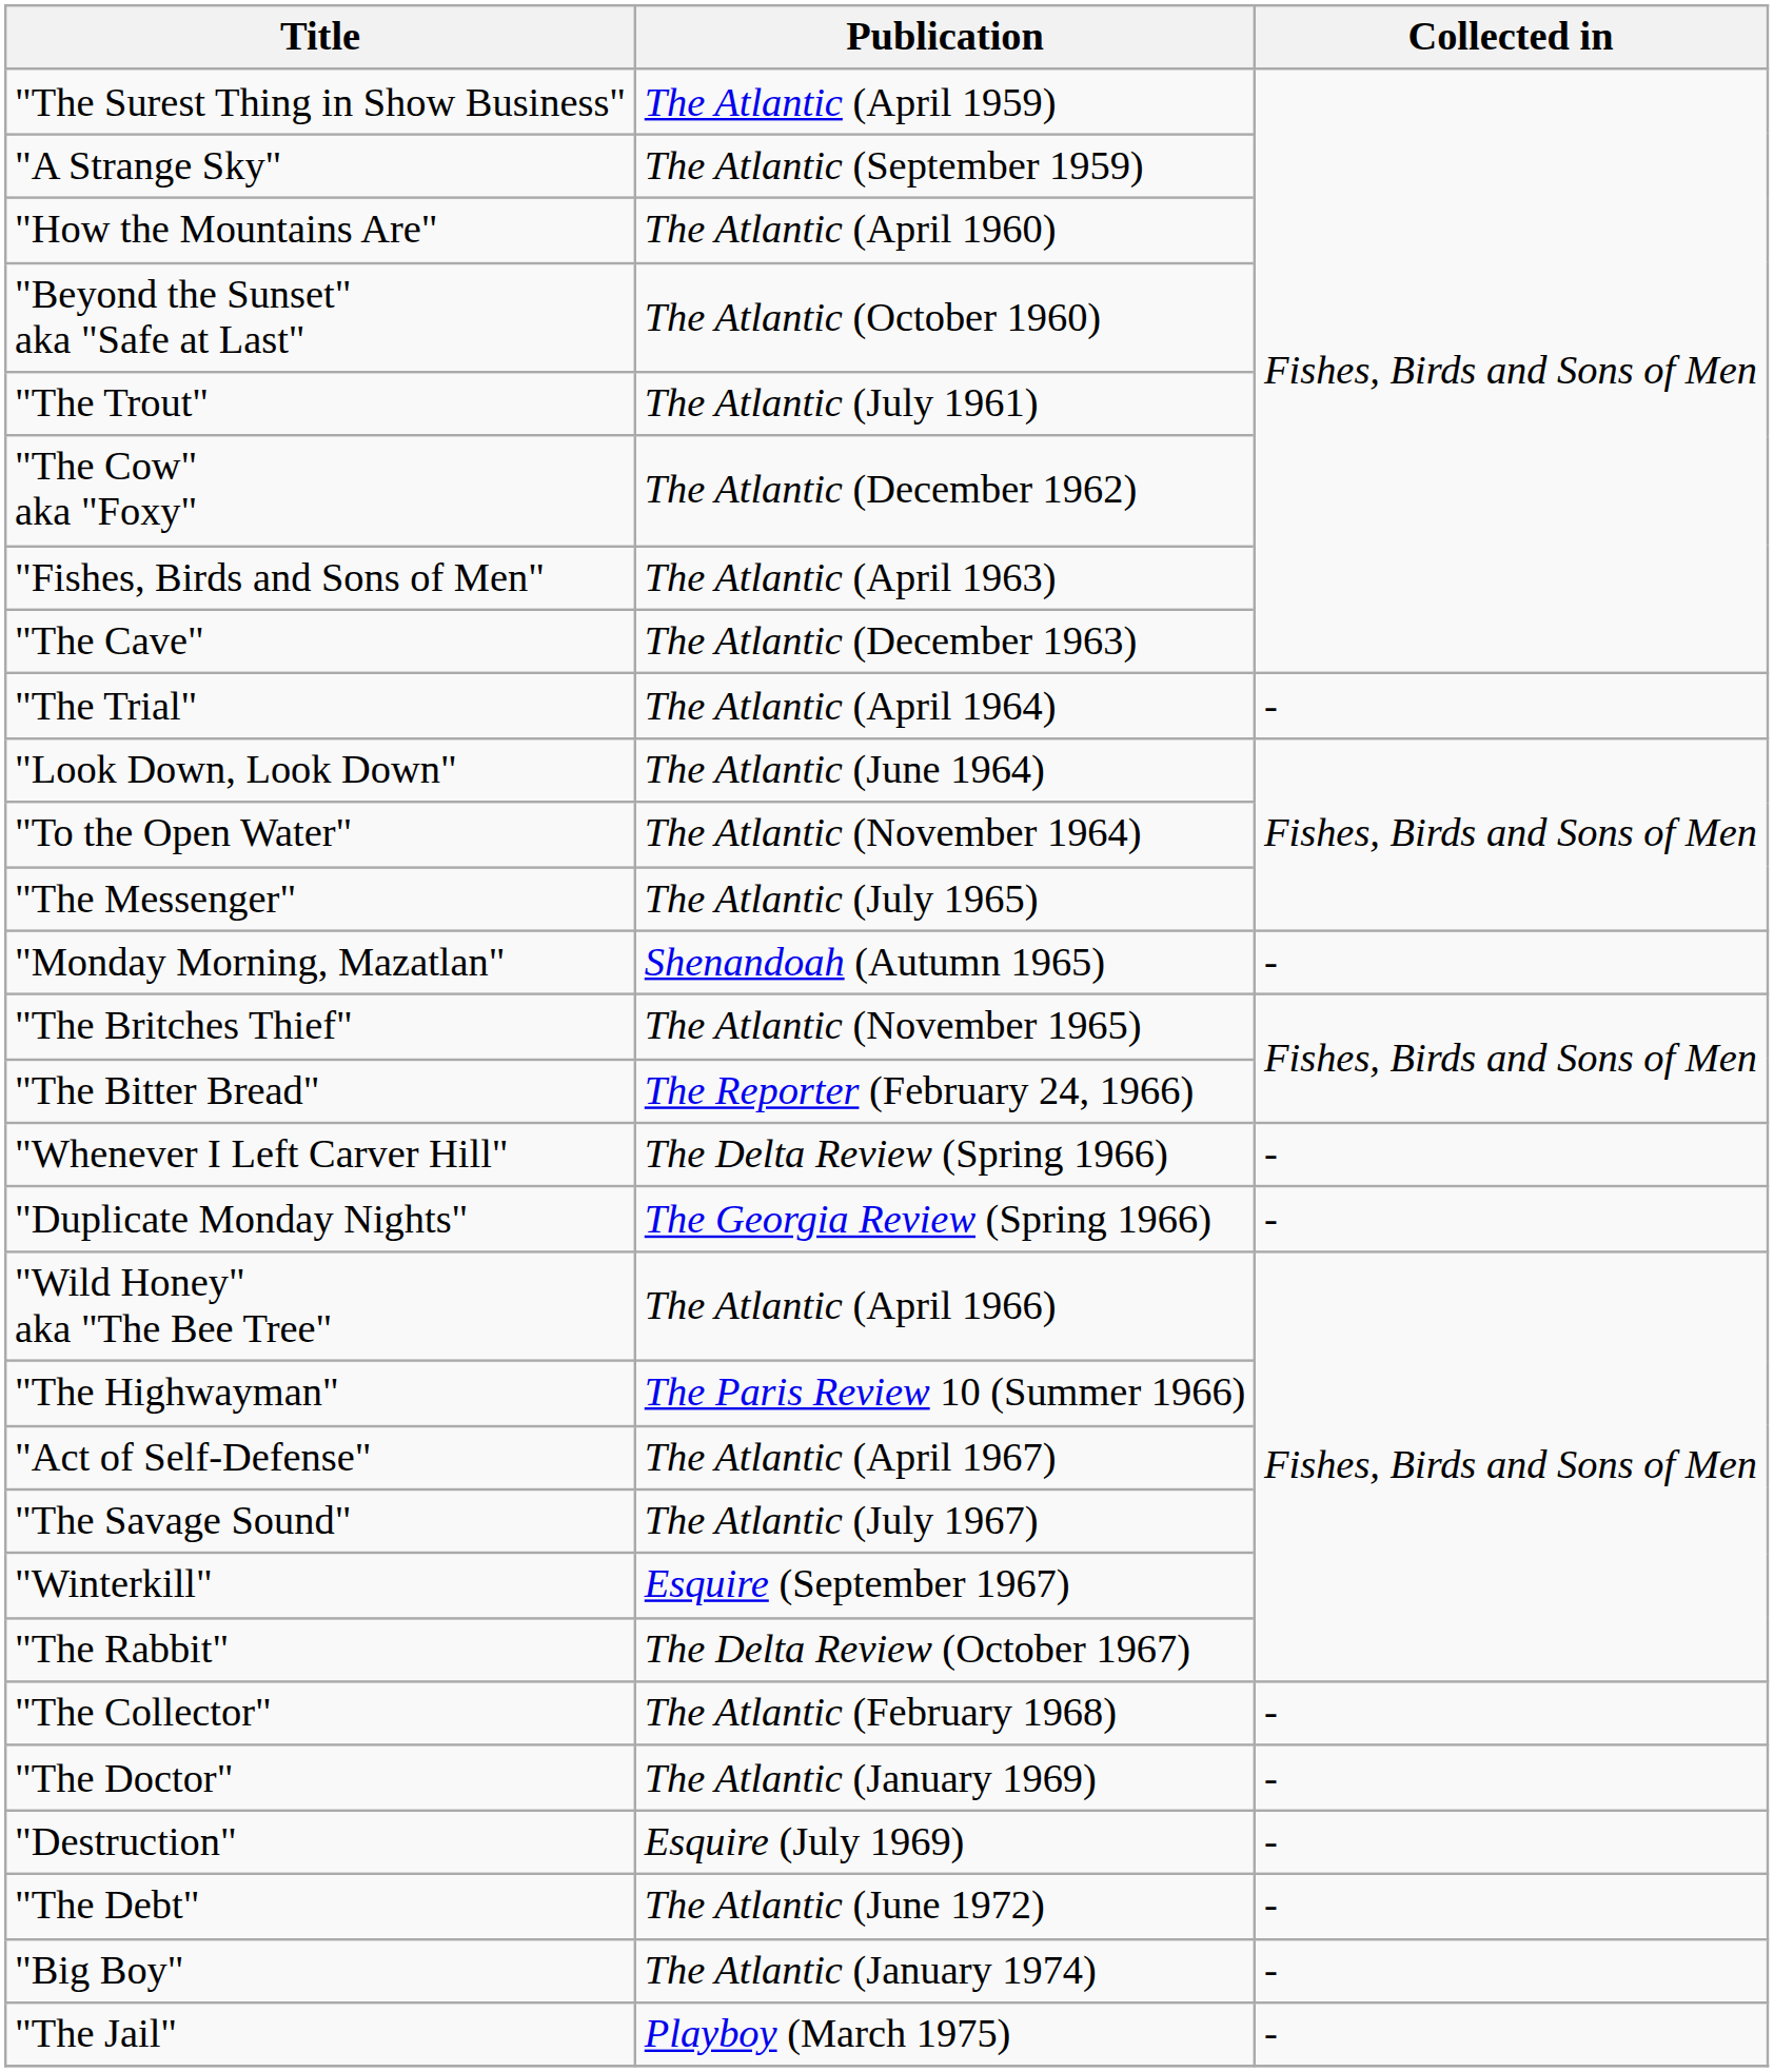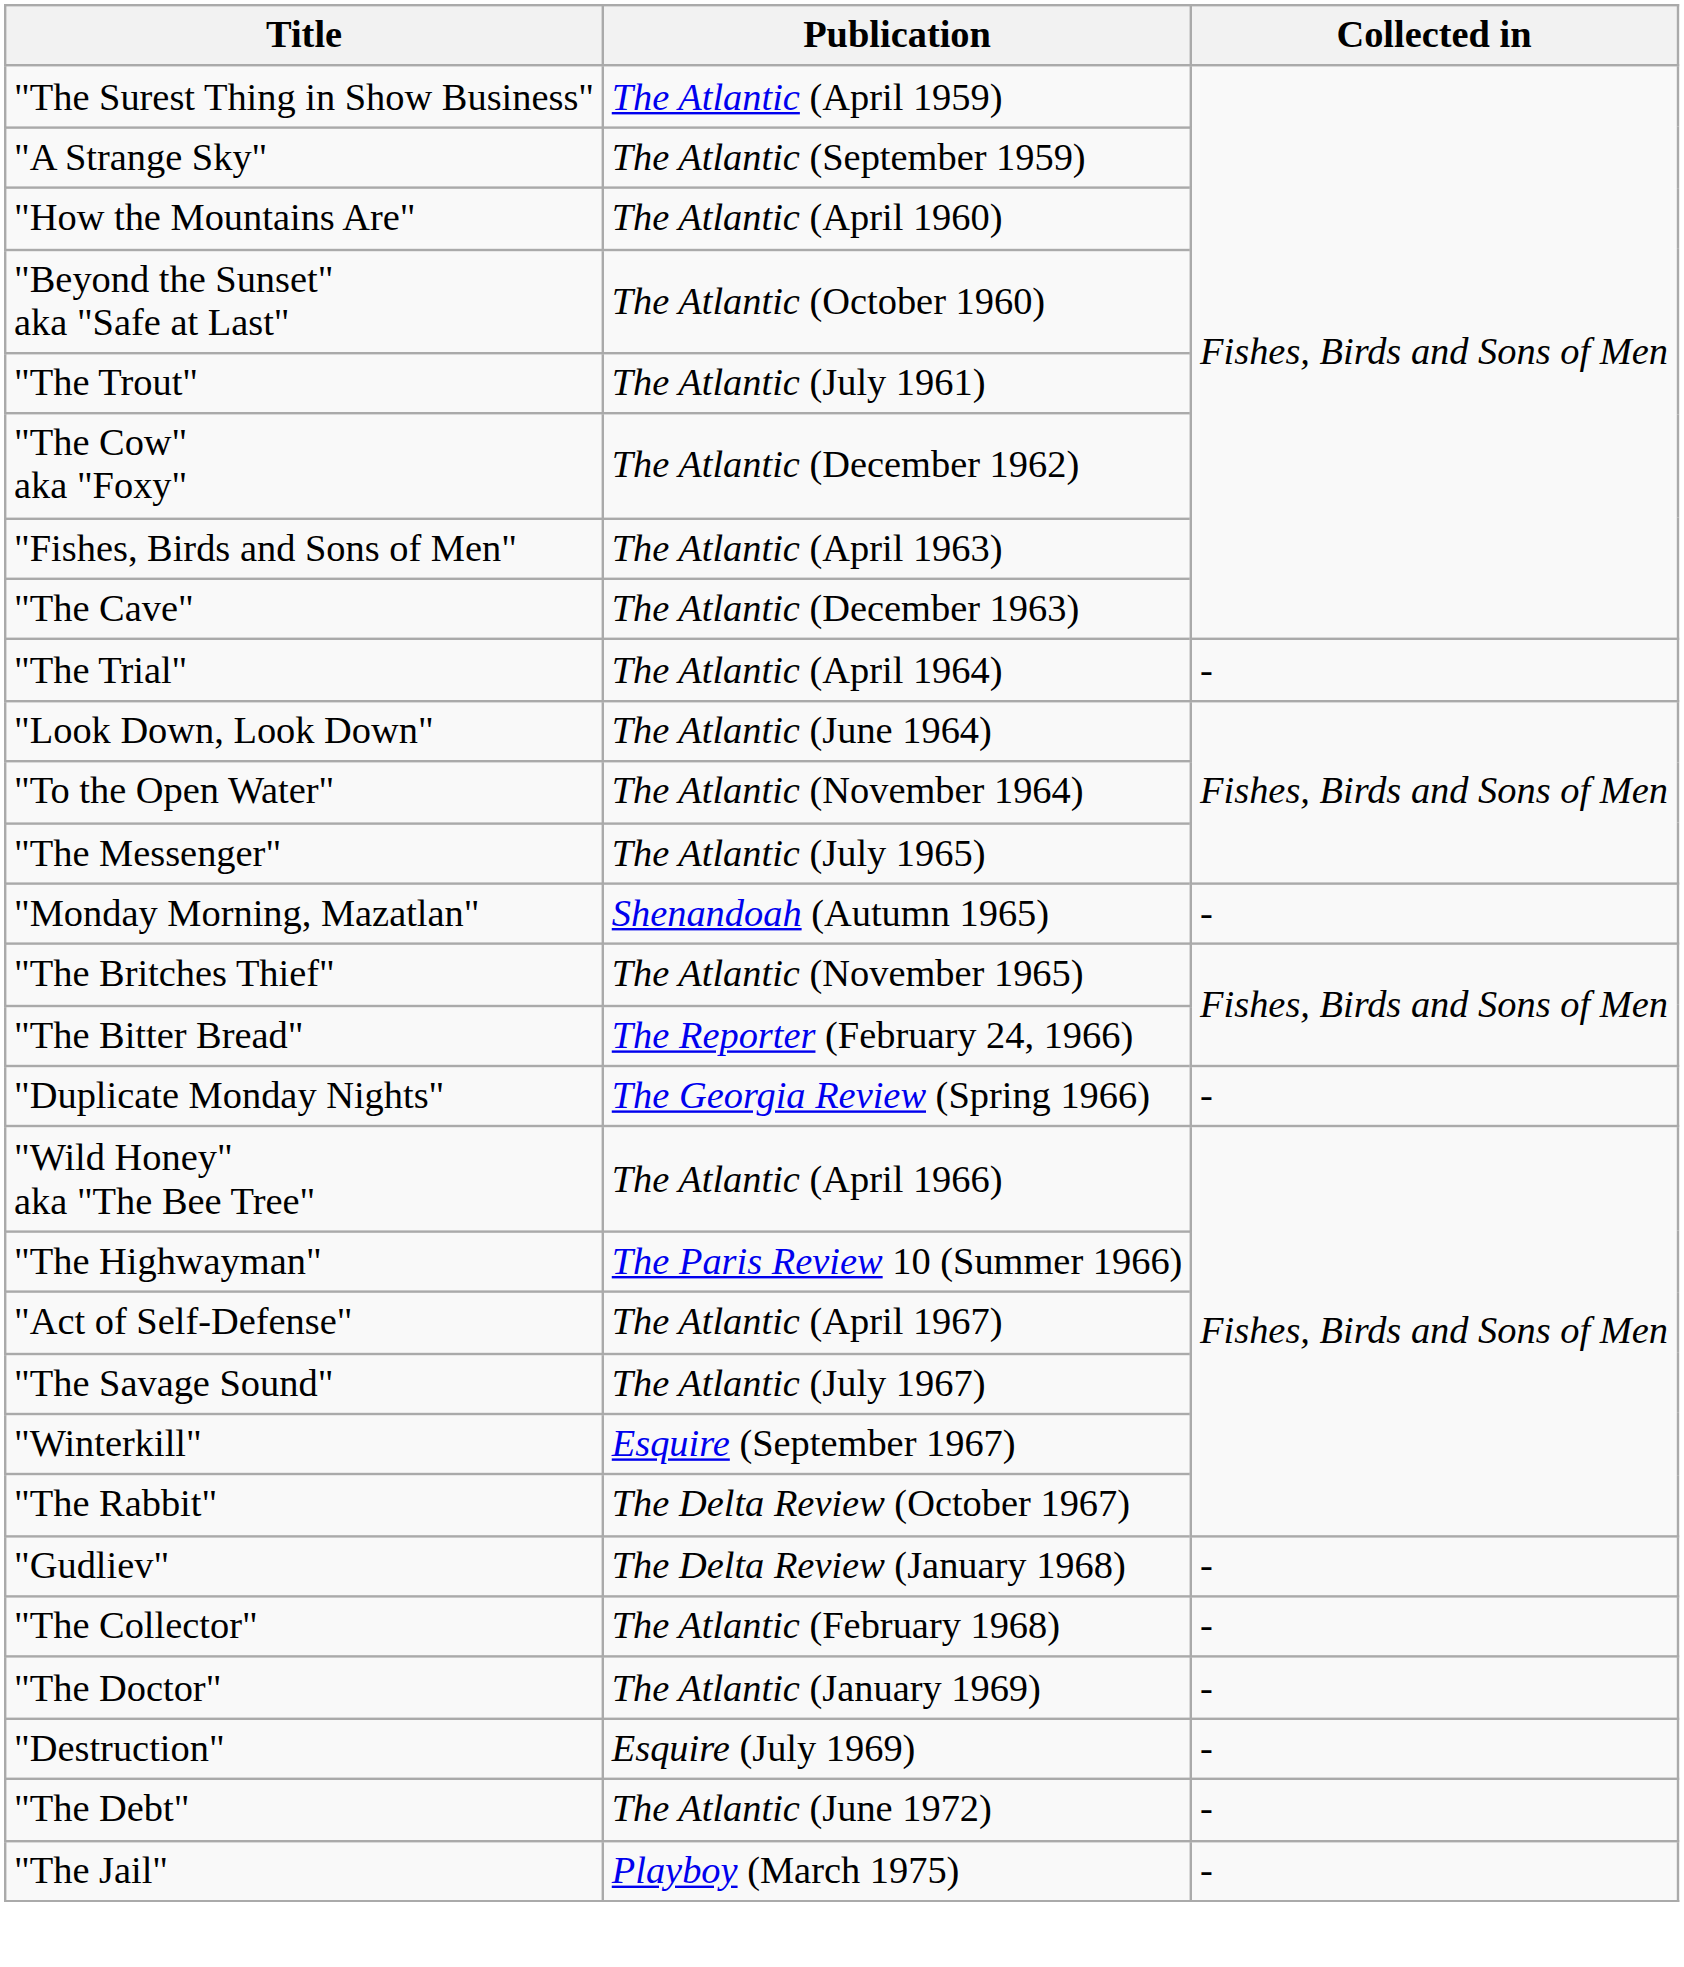- row: "Whenever I Left Carver Hill" | The Delta Review (Spring 1966) | -
+ row: "Gudliev" | The Delta Review (January 1968) | -
- row: "Big Boy" | The Atlantic (January 1974) | -
